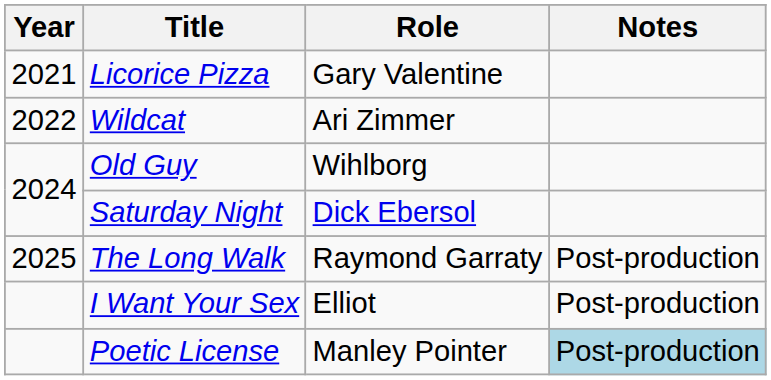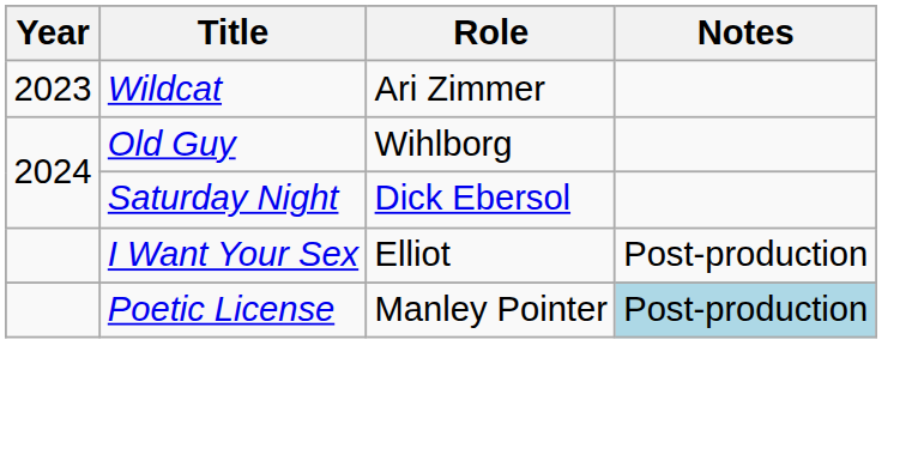- row: 2021 | Licorice Pizza | Gary Valentine
Wildcat | Year: 2022 -> 2023
- row: 2025 | The Long Walk | Raymond Garraty | Post-production
